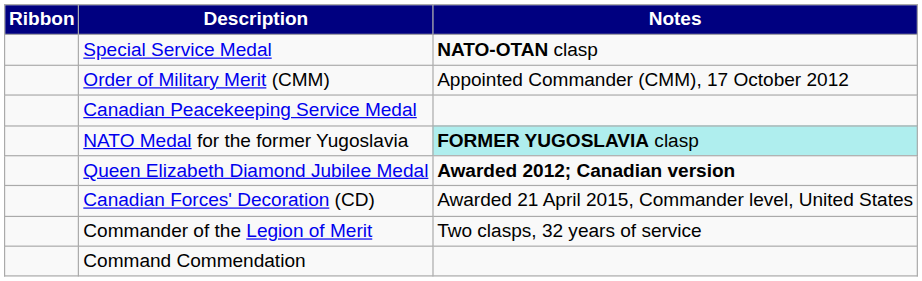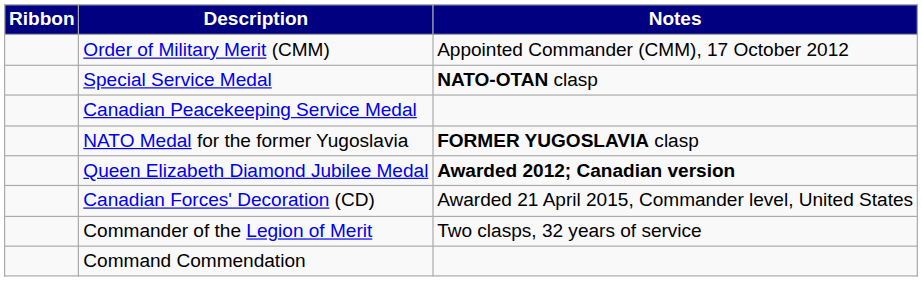rows swapped: Order of Military Merit (CMM) <-> Special Service Medal
NATO Medal for the former Yugoslavia | Notes: paleturquoise background -> no background
